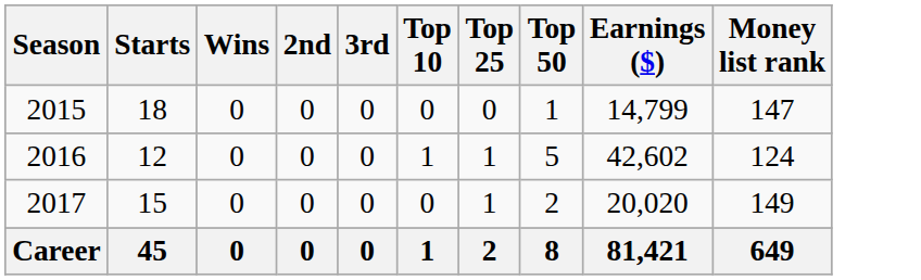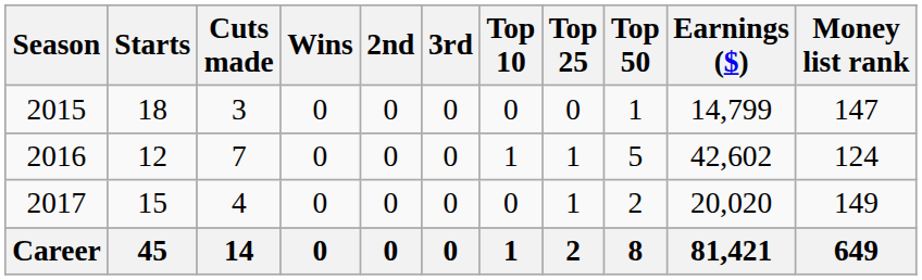+ column: Cuts made | 3 | 7 | 4 | 14
